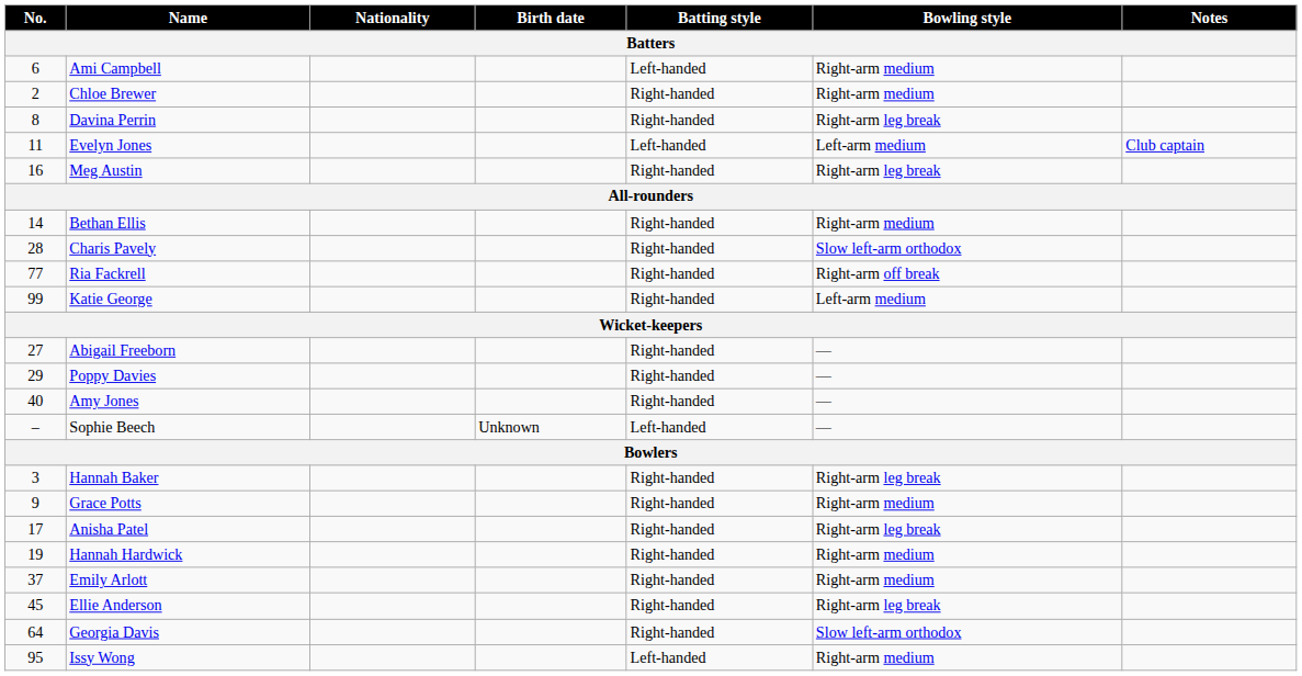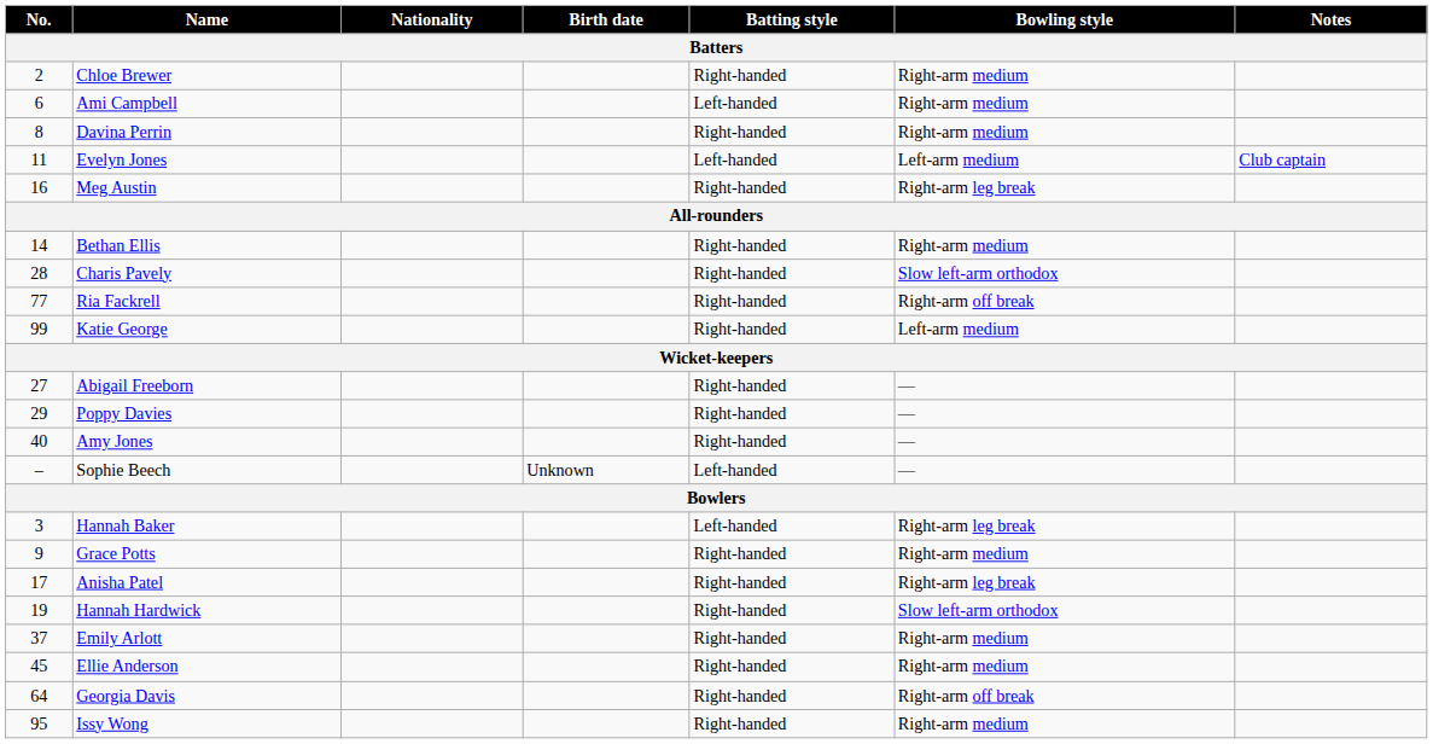rows swapped: Chloe Brewer <-> Ami Campbell
Davina Perrin | Bowling style: Right-arm leg break -> Right-arm medium
Hannah Baker | Batting style: Right-handed -> Left-handed
Hannah Hardwick | Bowling style: Right-arm medium -> Slow left-arm orthodox
Ellie Anderson | Bowling style: Right-arm leg break -> Right-arm medium
Georgia Davis | Bowling style: Slow left-arm orthodox -> Right-arm off break
Issy Wong | Batting style: Left-handed -> Right-handed
